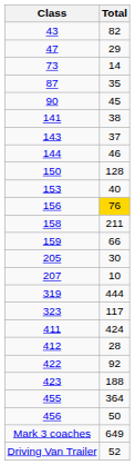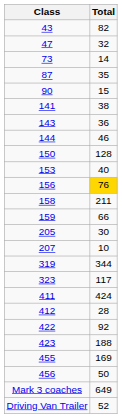47 | Total: 29 -> 32
90 | Total: 45 -> 15
143 | Total: 37 -> 36
319 | Total: 444 -> 344
455 | Total: 364 -> 169
